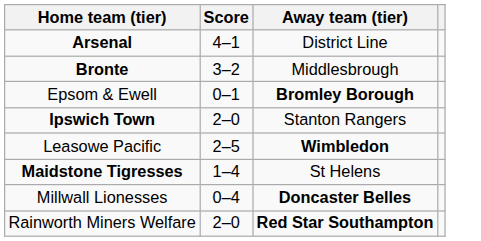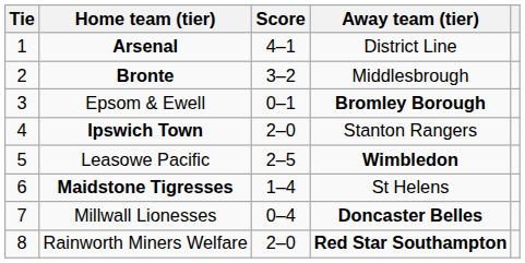+ column: Tie | 1 | 2 | 3 | 4 | 5 | 6 | 7 | 8
